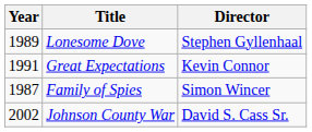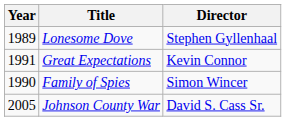Family of Spies | Year: 1987 -> 1990
Johnson County War | Year: 2002 -> 2005
